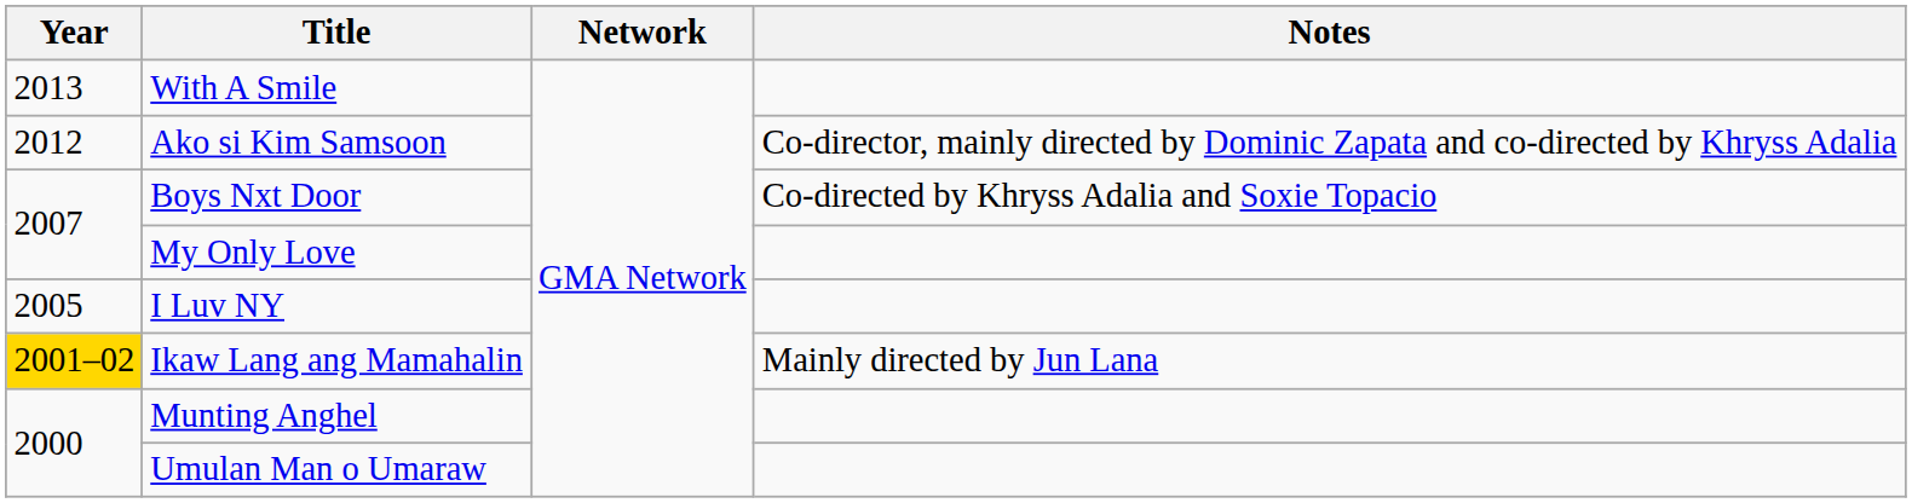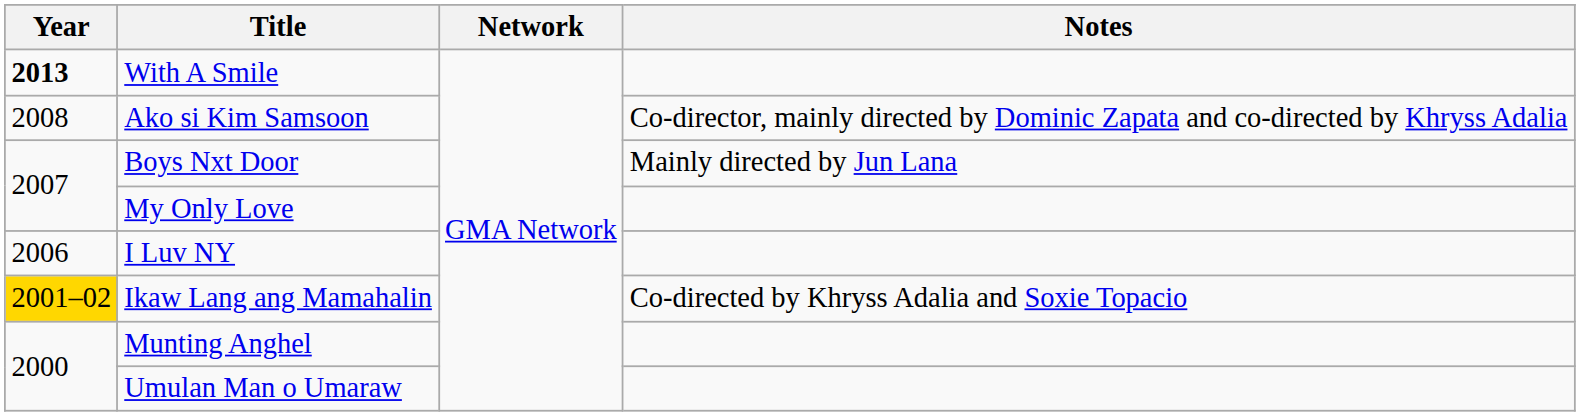With A Smile | Year: normal -> bold
Ako si Kim Samsoon | Year: 2012 -> 2008
Boys Nxt Door | Notes: Co-directed by Khryss Adalia and Soxie Topacio -> Mainly directed by Jun Lana
I Luv NY | Year: 2005 -> 2006
Ikaw Lang ang Mamahalin | Notes: Mainly directed by Jun Lana -> Co-directed by Khryss Adalia and Soxie Topacio
